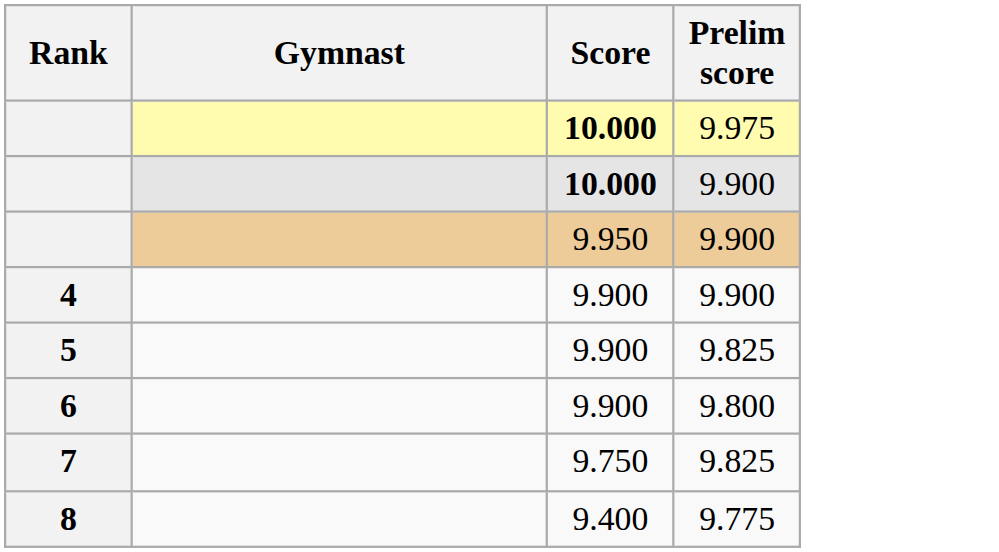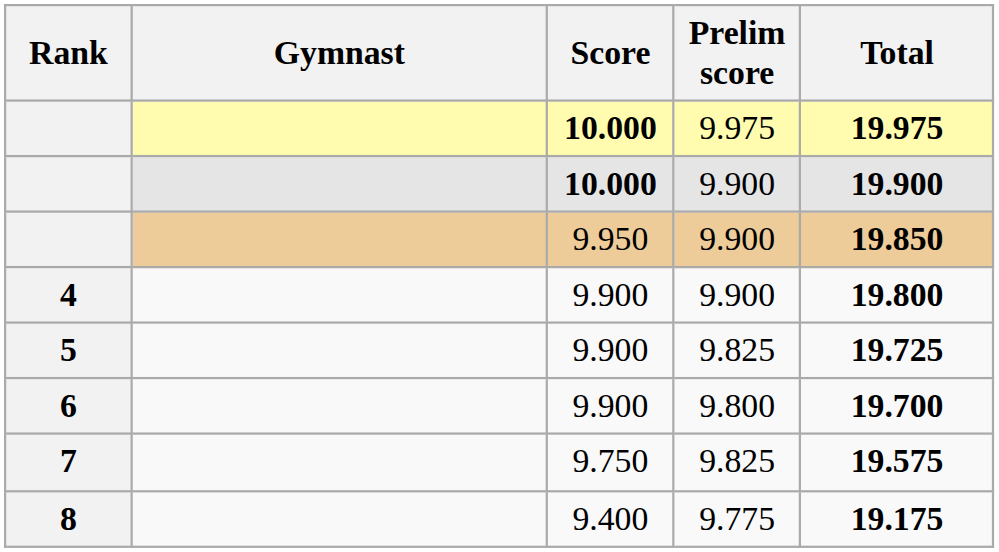+ column: Total | 19.975 | 19.900 | 19.850 | 19.800 | 19.725 | 19.700 | 19.575 | 19.175
